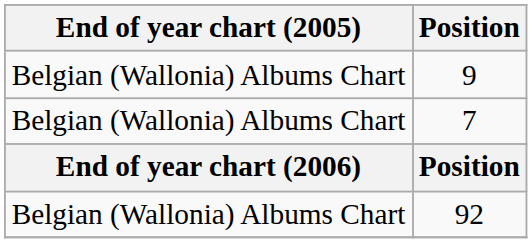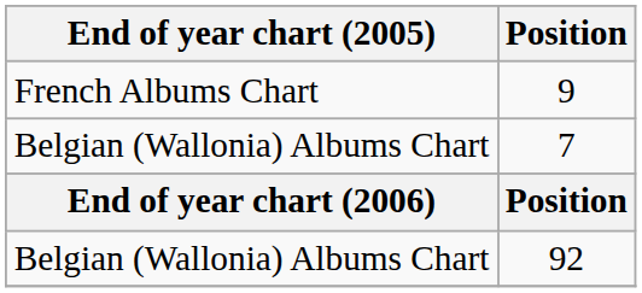9 | End of year chart (2005): Belgian (Wallonia) Albums Chart -> French Albums Chart
